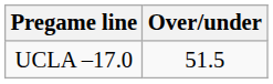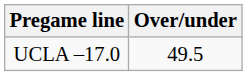UCLA –17.0 | Over/under: 51.5 -> 49.5
